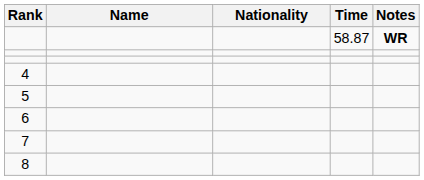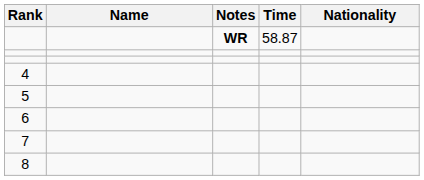columns swapped: Nationality <-> Notes
